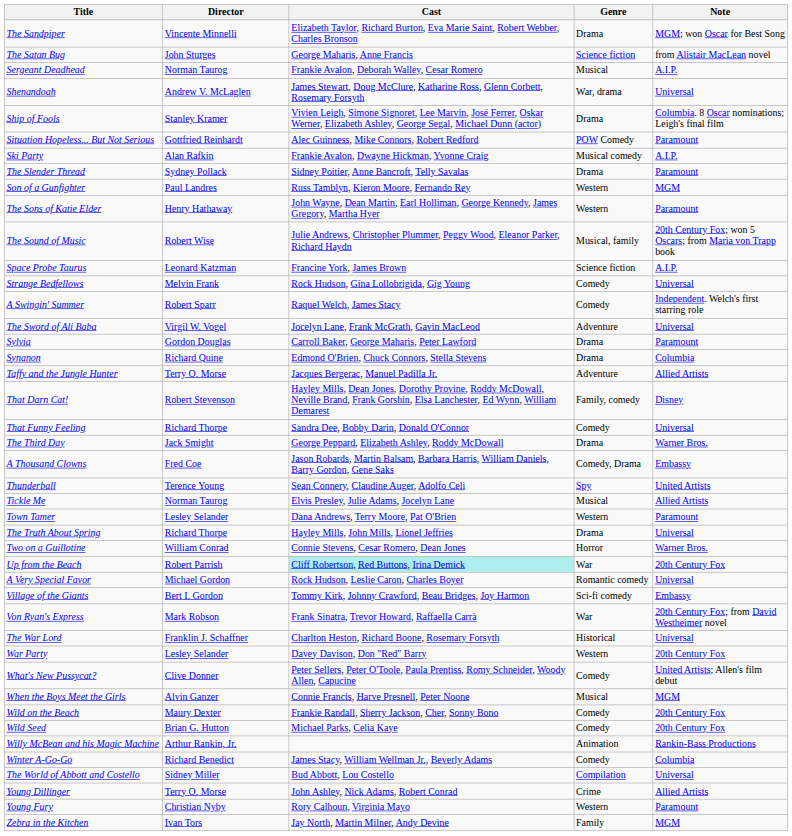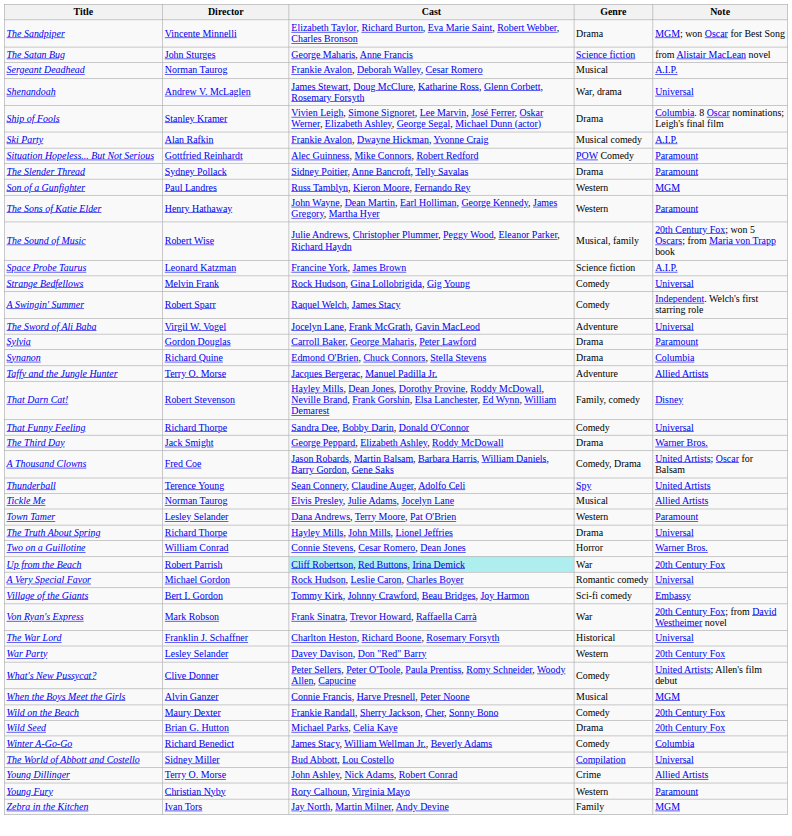rows swapped: Situation Hopeless... But Not Serious <-> Ski Party
A Thousand Clowns | Note: Embassy -> United Artists; Oscar for Balsam
Wild Seed | Genre: Comedy -> Drama
- row: Willy McBean and his Magic Machine | Arthur Rankin, Jr. | Animation | Rankin-Bass Productions
